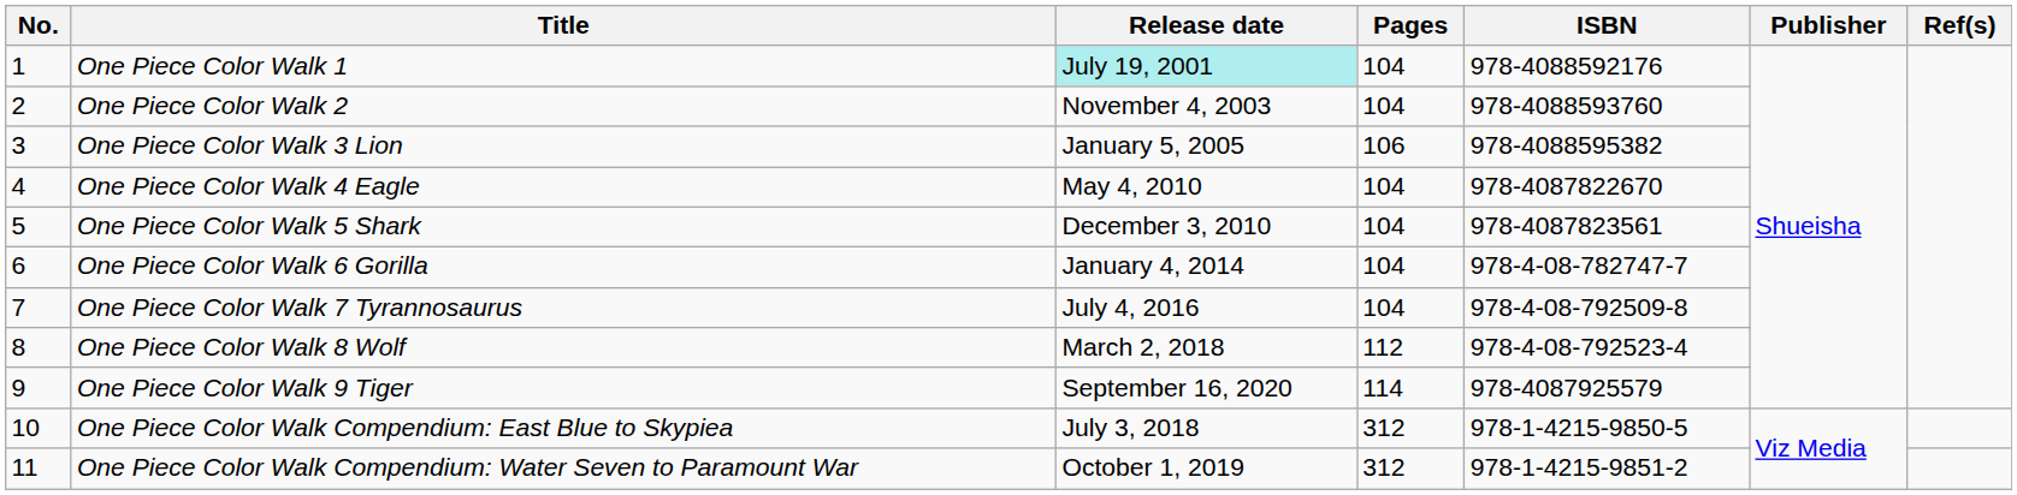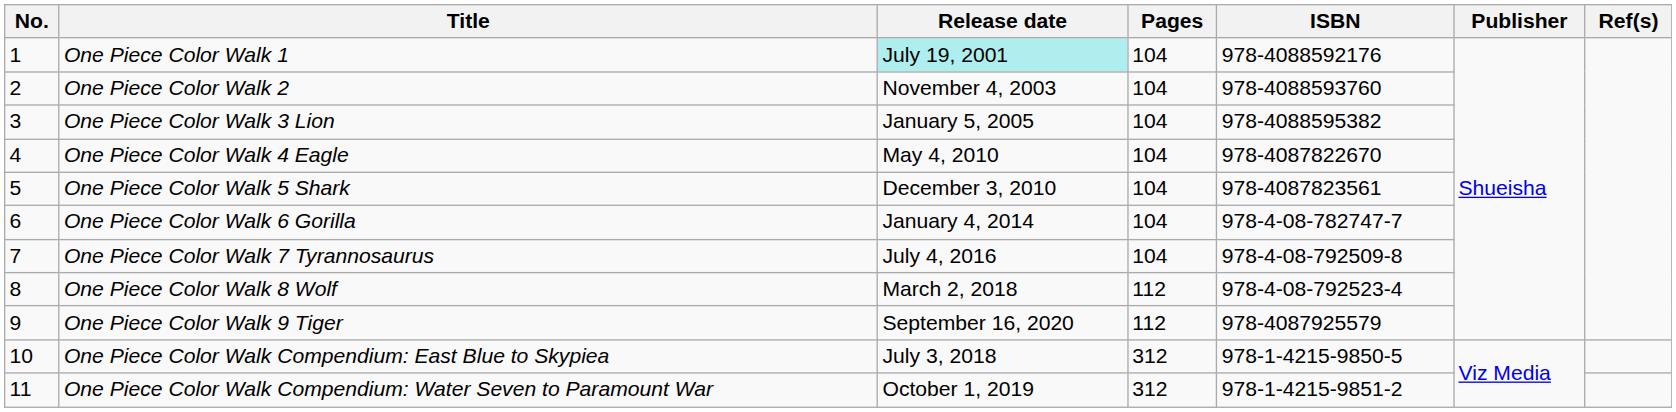One Piece Color Walk 3 Lion | Pages: 106 -> 104
One Piece Color Walk 9 Tiger | Pages: 114 -> 112
